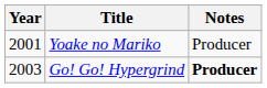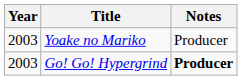Yoake no Mariko | Year: 2001 -> 2003
